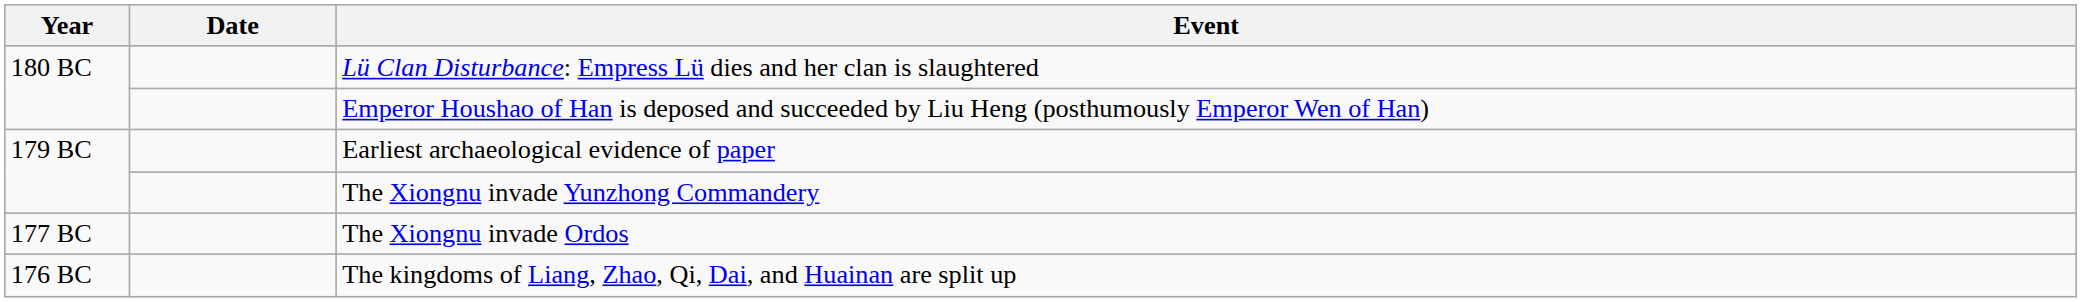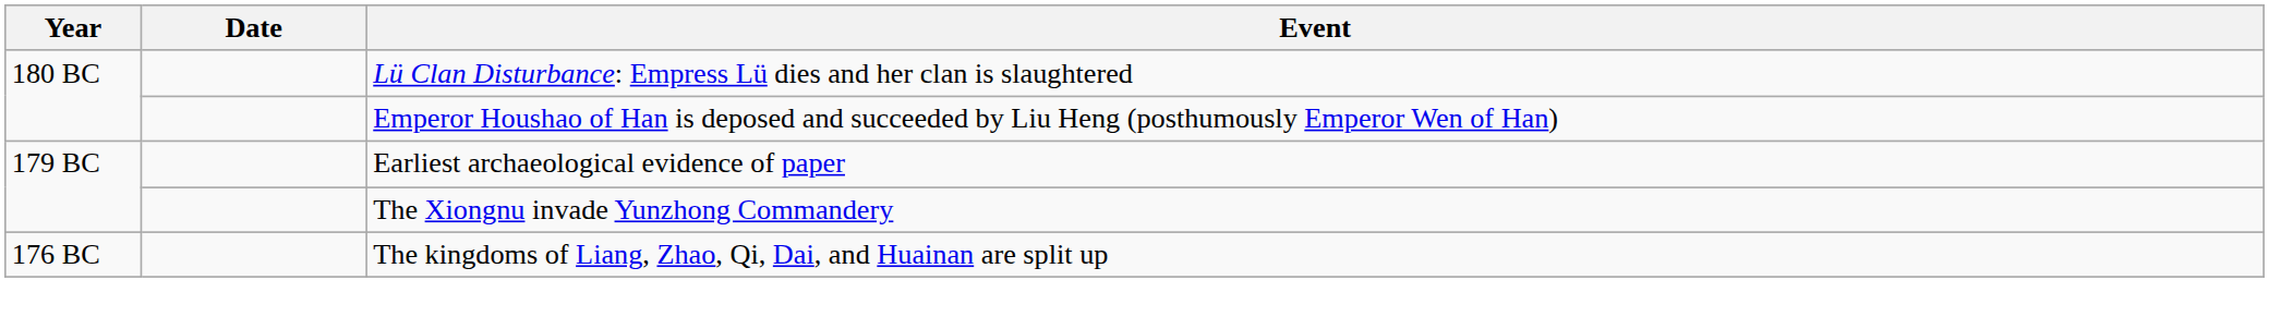- row: 177 BC | The Xiongnu invade Ordos
